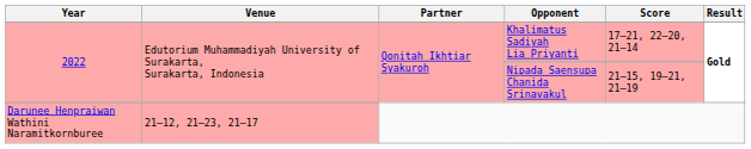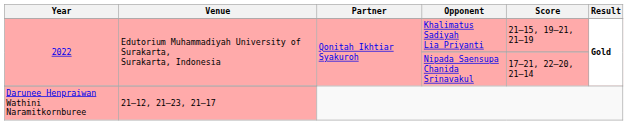Khalimatus Sadiyah Lia Priyanti | Score: 17–21, 22–20, 21–14 -> 21–15, 19–21, 21–19
Nipada Saensupa Chanida Srinavakul | Score: 21–15, 19–21, 21–19 -> 17–21, 22–20, 21–14
